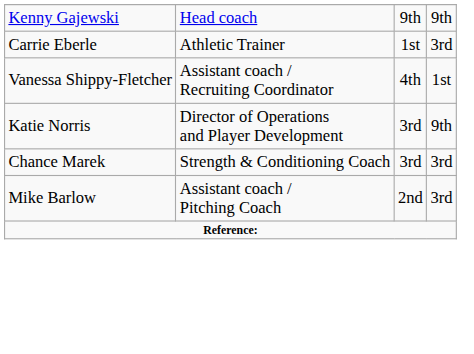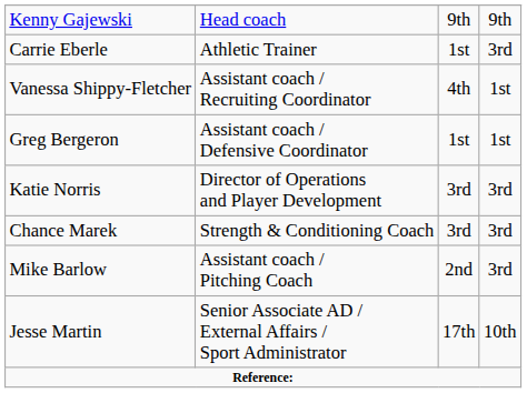+ row: Greg Bergeron | Assistant coach / Defensive Coordinator | 1st | 1st
Katie Norris | column 4: 9th -> 3rd
+ row: Jesse Martin | Senior Associate AD / External Affairs / Sport Administrator | 17th | 10th
